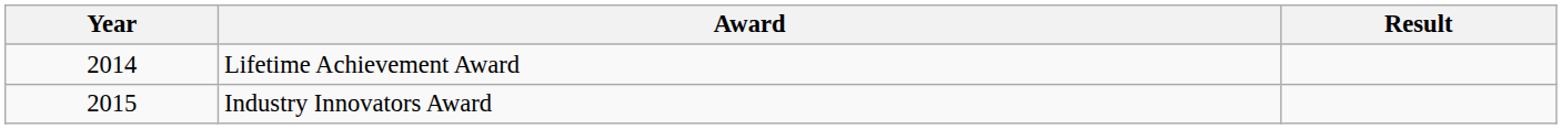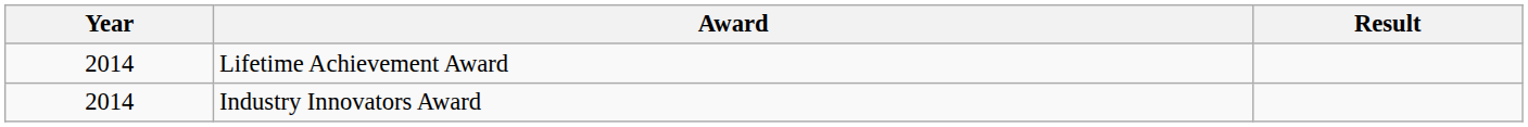Industry Innovators Award | Year: 2015 -> 2014
